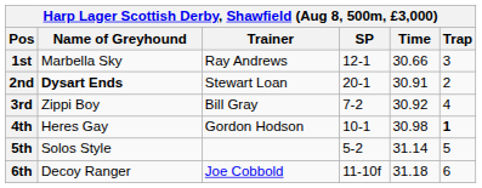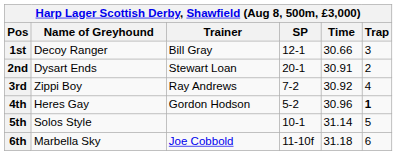1st | Name of Greyhound: Marbella Sky -> Decoy Ranger
1st | Trainer: Ray Andrews -> Bill Gray
2nd | Name of Greyhound: bold -> normal
3rd | Trainer: Bill Gray -> Ray Andrews
4th | SP: 10-1 -> 5-2
4th | Time: 30.98 -> 30.96
5th | SP: 5-2 -> 10-1
6th | Name of Greyhound: Decoy Ranger -> Marbella Sky
